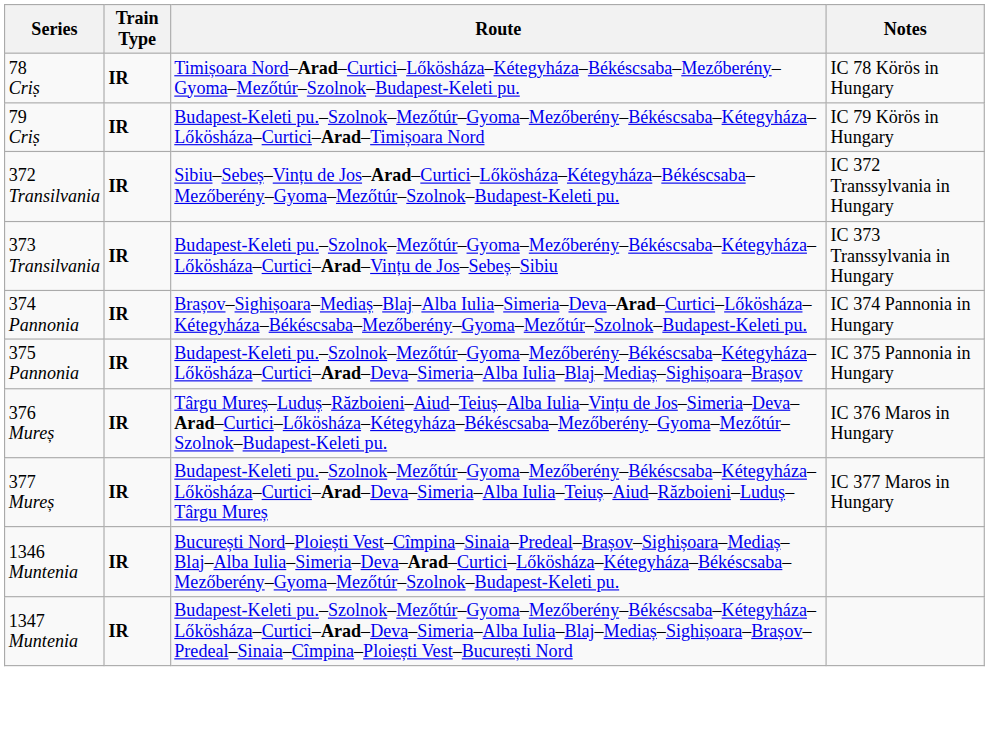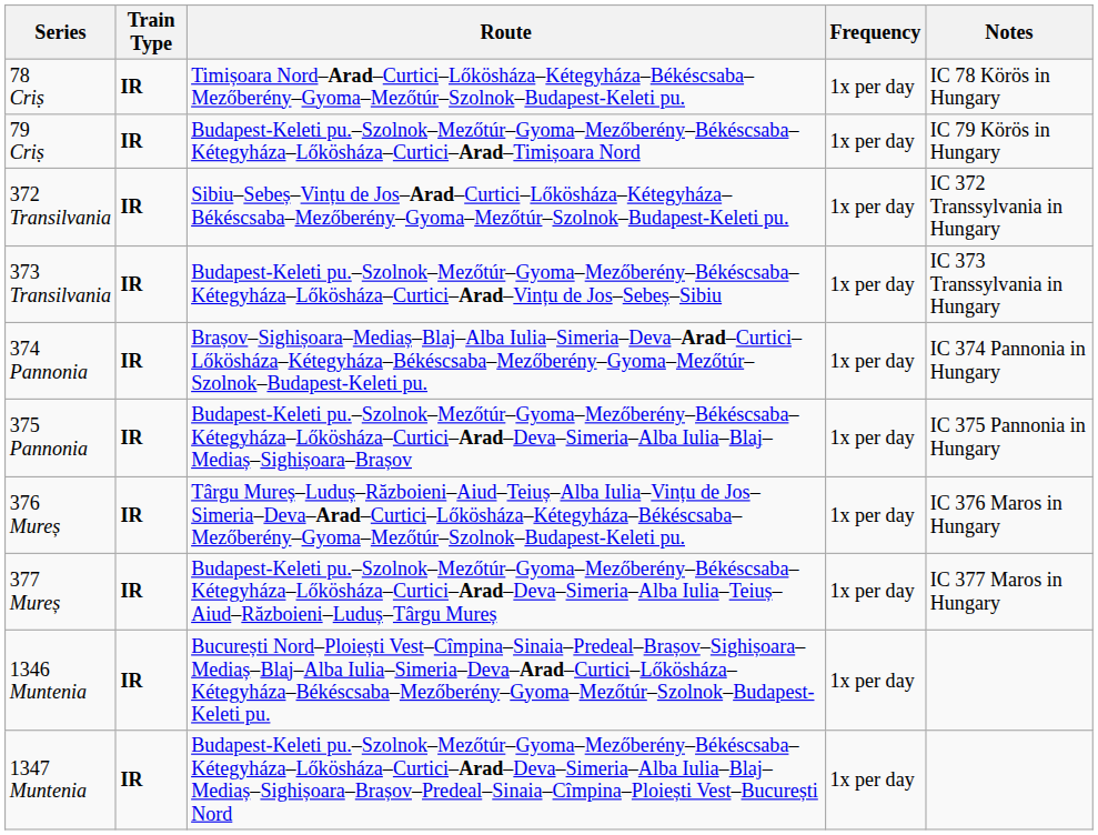+ column: Frequency | 1x per day | 1x per day | 1x per day | 1x per day | 1x per day | 1x per day | 1x per day | 1x per day | 1x per day | 1x per day
